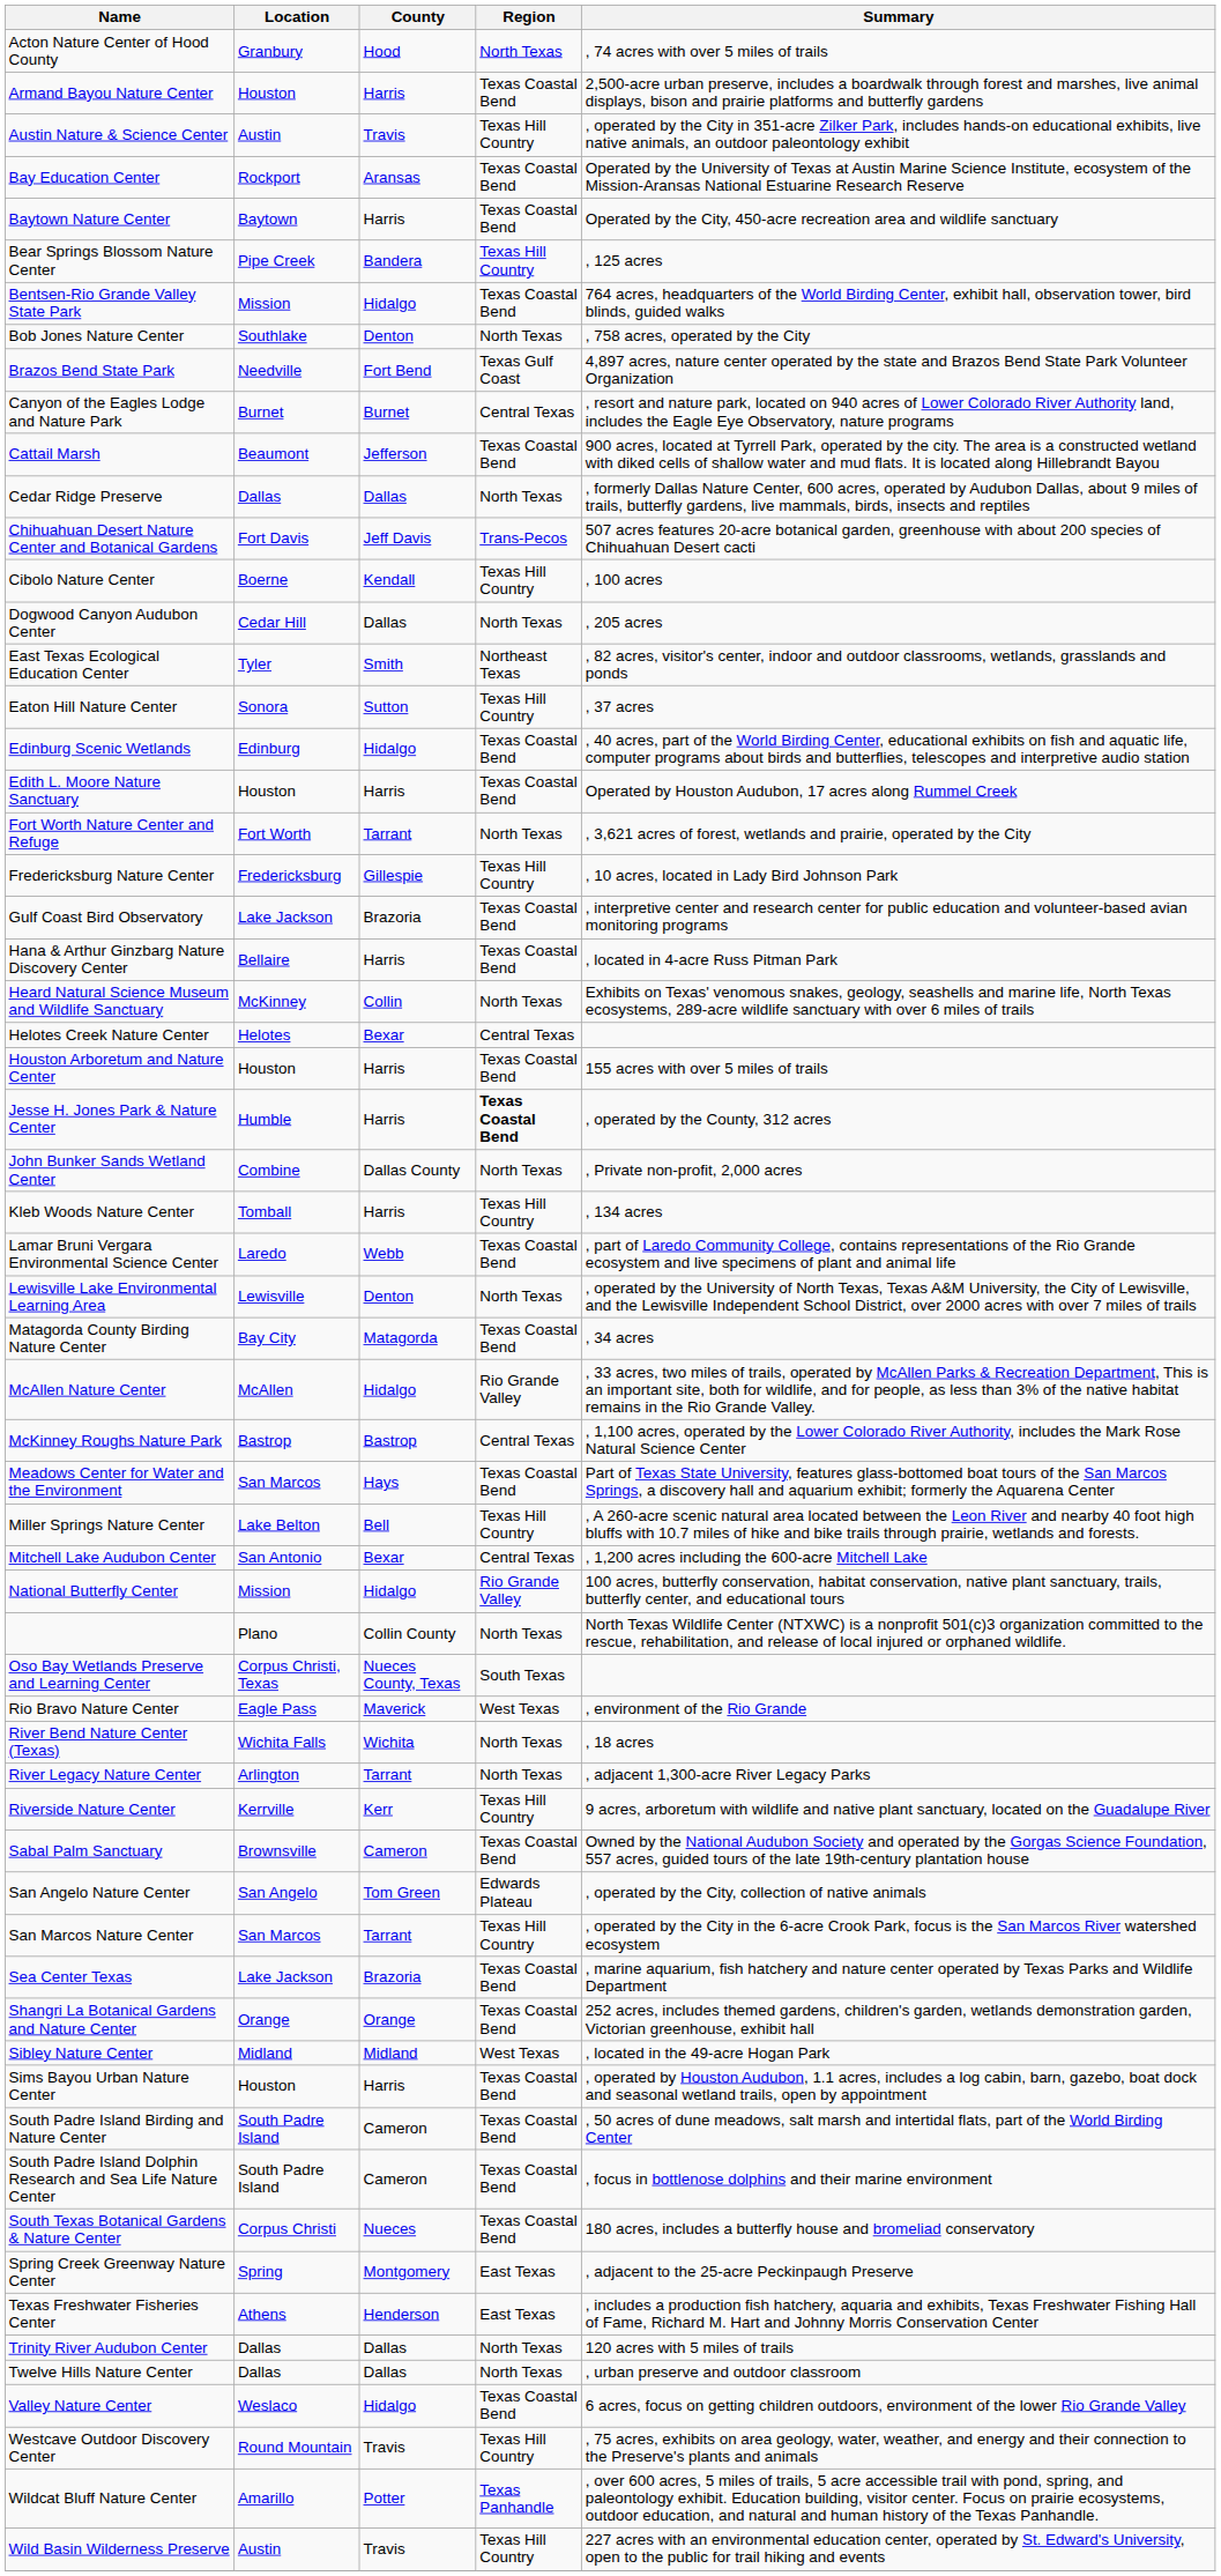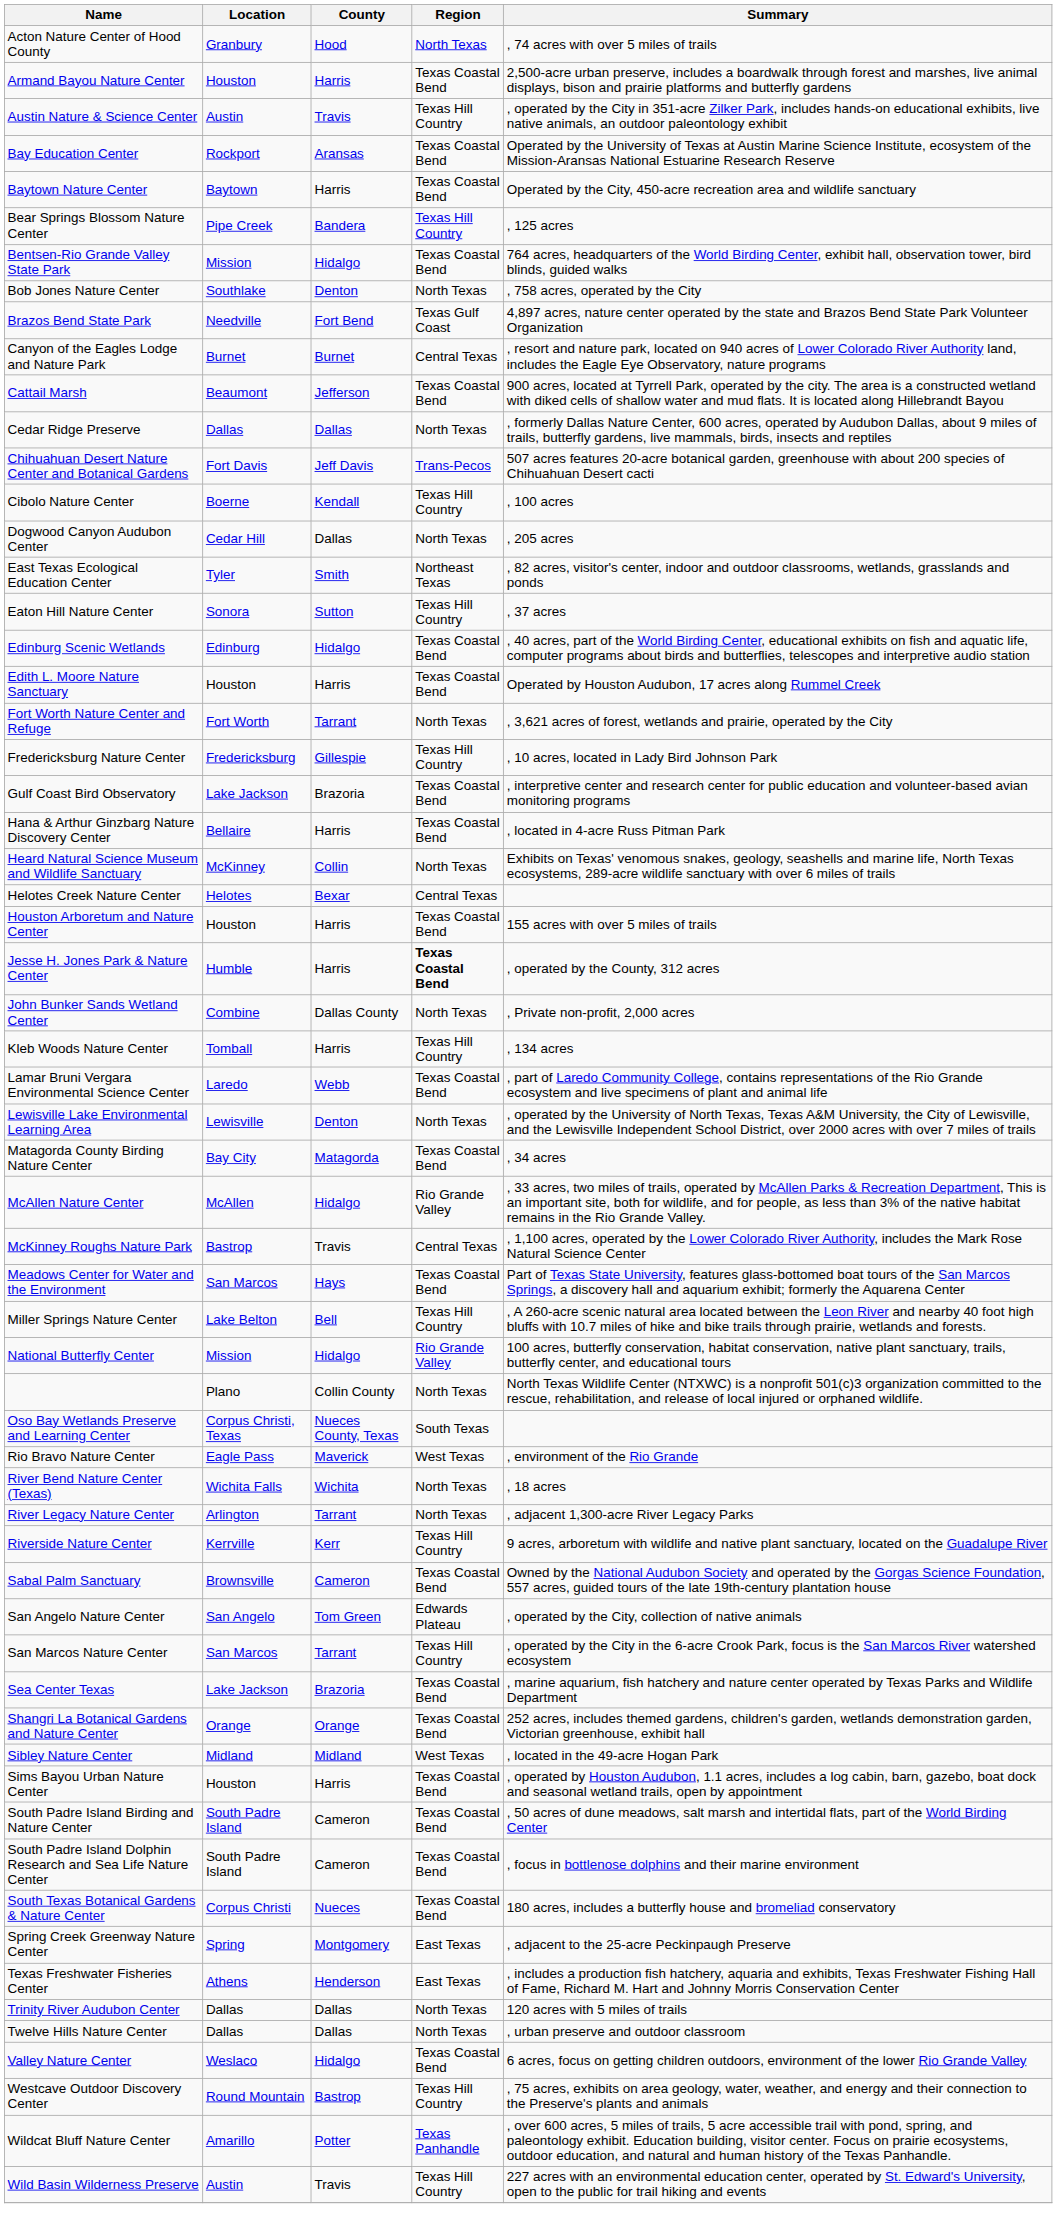McKinney Roughs Nature Park | County: Bastrop -> Travis
- row: Mitchell Lake Audubon Center | San Antonio | Bexar | Central Texas | , 1,200 acres including the 600-acre Mitchell Lake
Westcave Outdoor Discovery Center | County: Travis -> Bastrop
